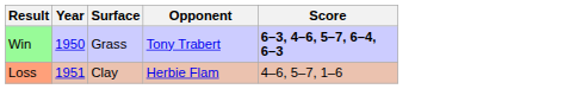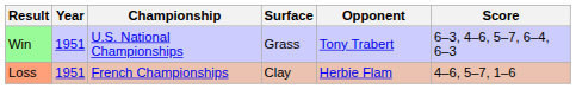+ column: Championship | U.S. National Championships | French Championships
Win | Year: 1950 -> 1951
Win | Score: bold -> normal
